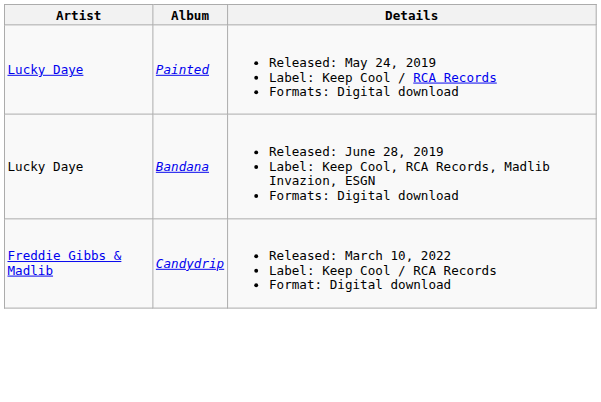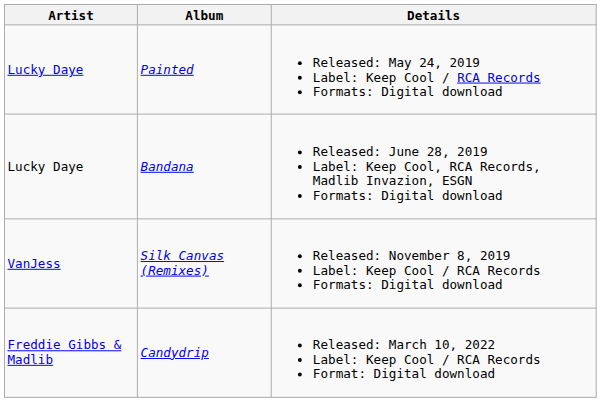+ row: VanJess | Silk Canvas (Remixes) | Released: November 8, 2019 Label: Keep Cool / RCA Records Formats: Digital download
